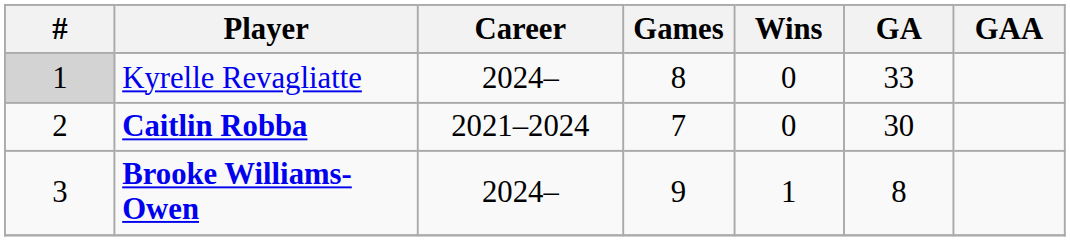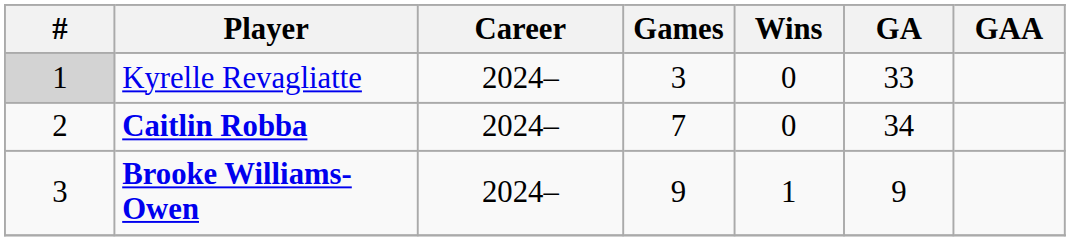Kyrelle Revagliatte | Games: 8 -> 3
Caitlin Robba | Career: 2021–2024 -> 2024–
Caitlin Robba | GA: 30 -> 34
Brooke Williams-Owen | GA: 8 -> 9
